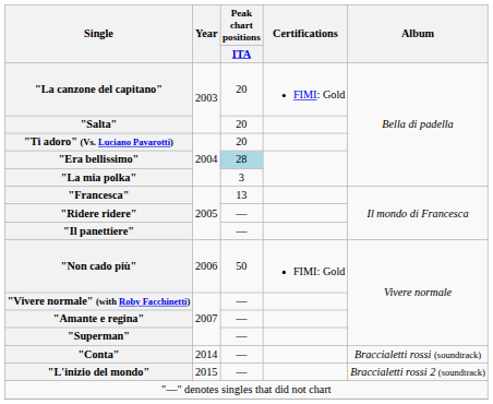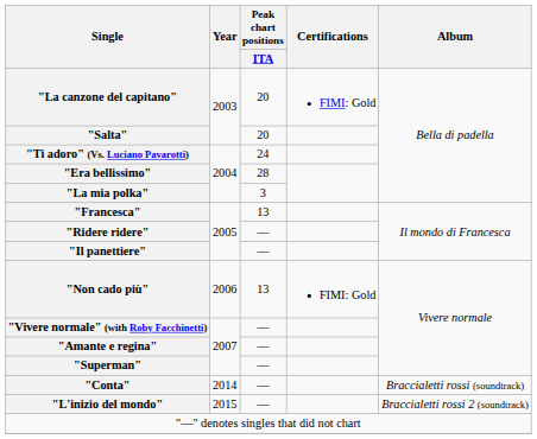"Ti adoro" (Vs. Luciano Pavarotti) | Peak chart positions / ITA: 20 -> 24
"Era bellissimo" | Peak chart positions / ITA: lightblue background -> no background
"Non cado più" | Peak chart positions / ITA: 50 -> 13
